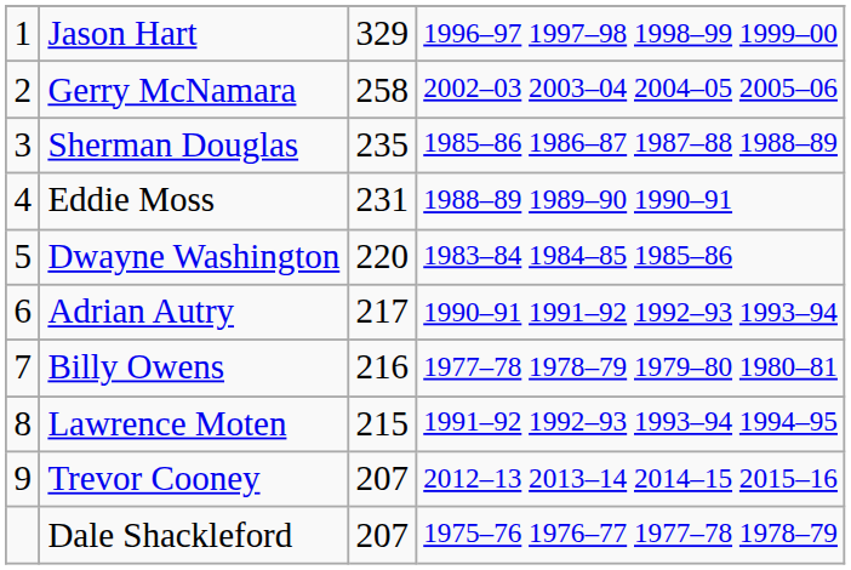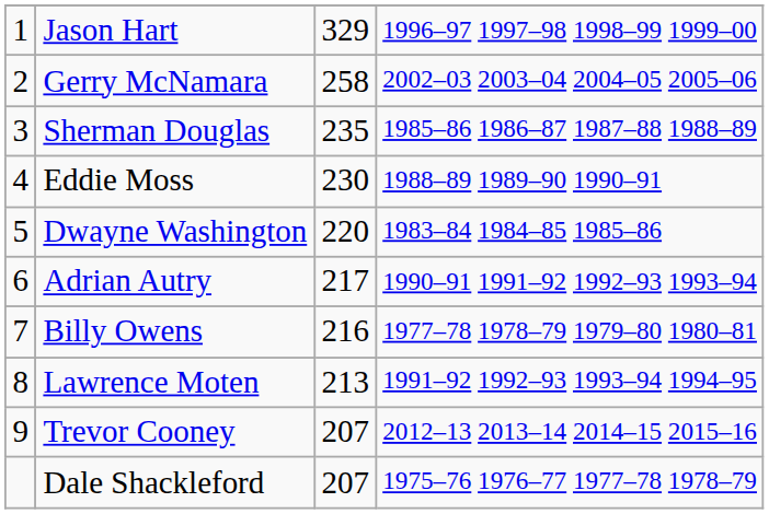Eddie Moss | column 3: 231 -> 230
Lawrence Moten | column 3: 215 -> 213
